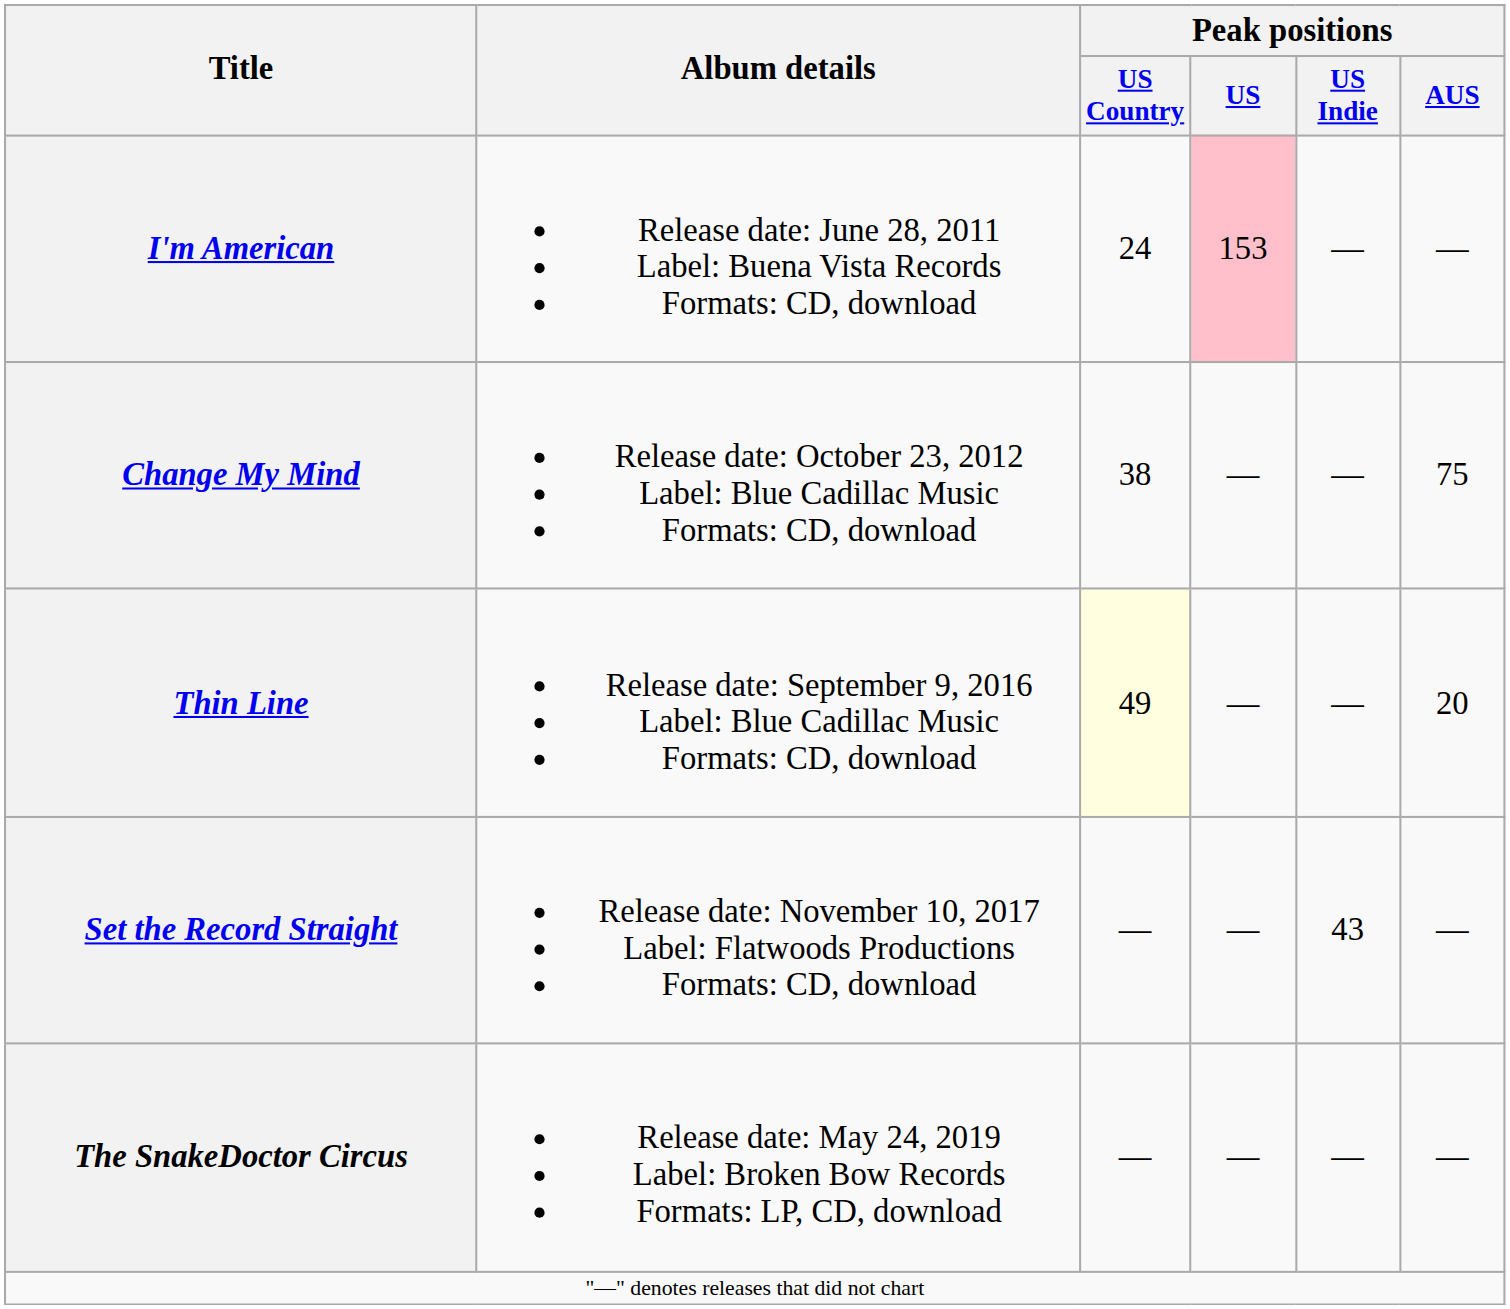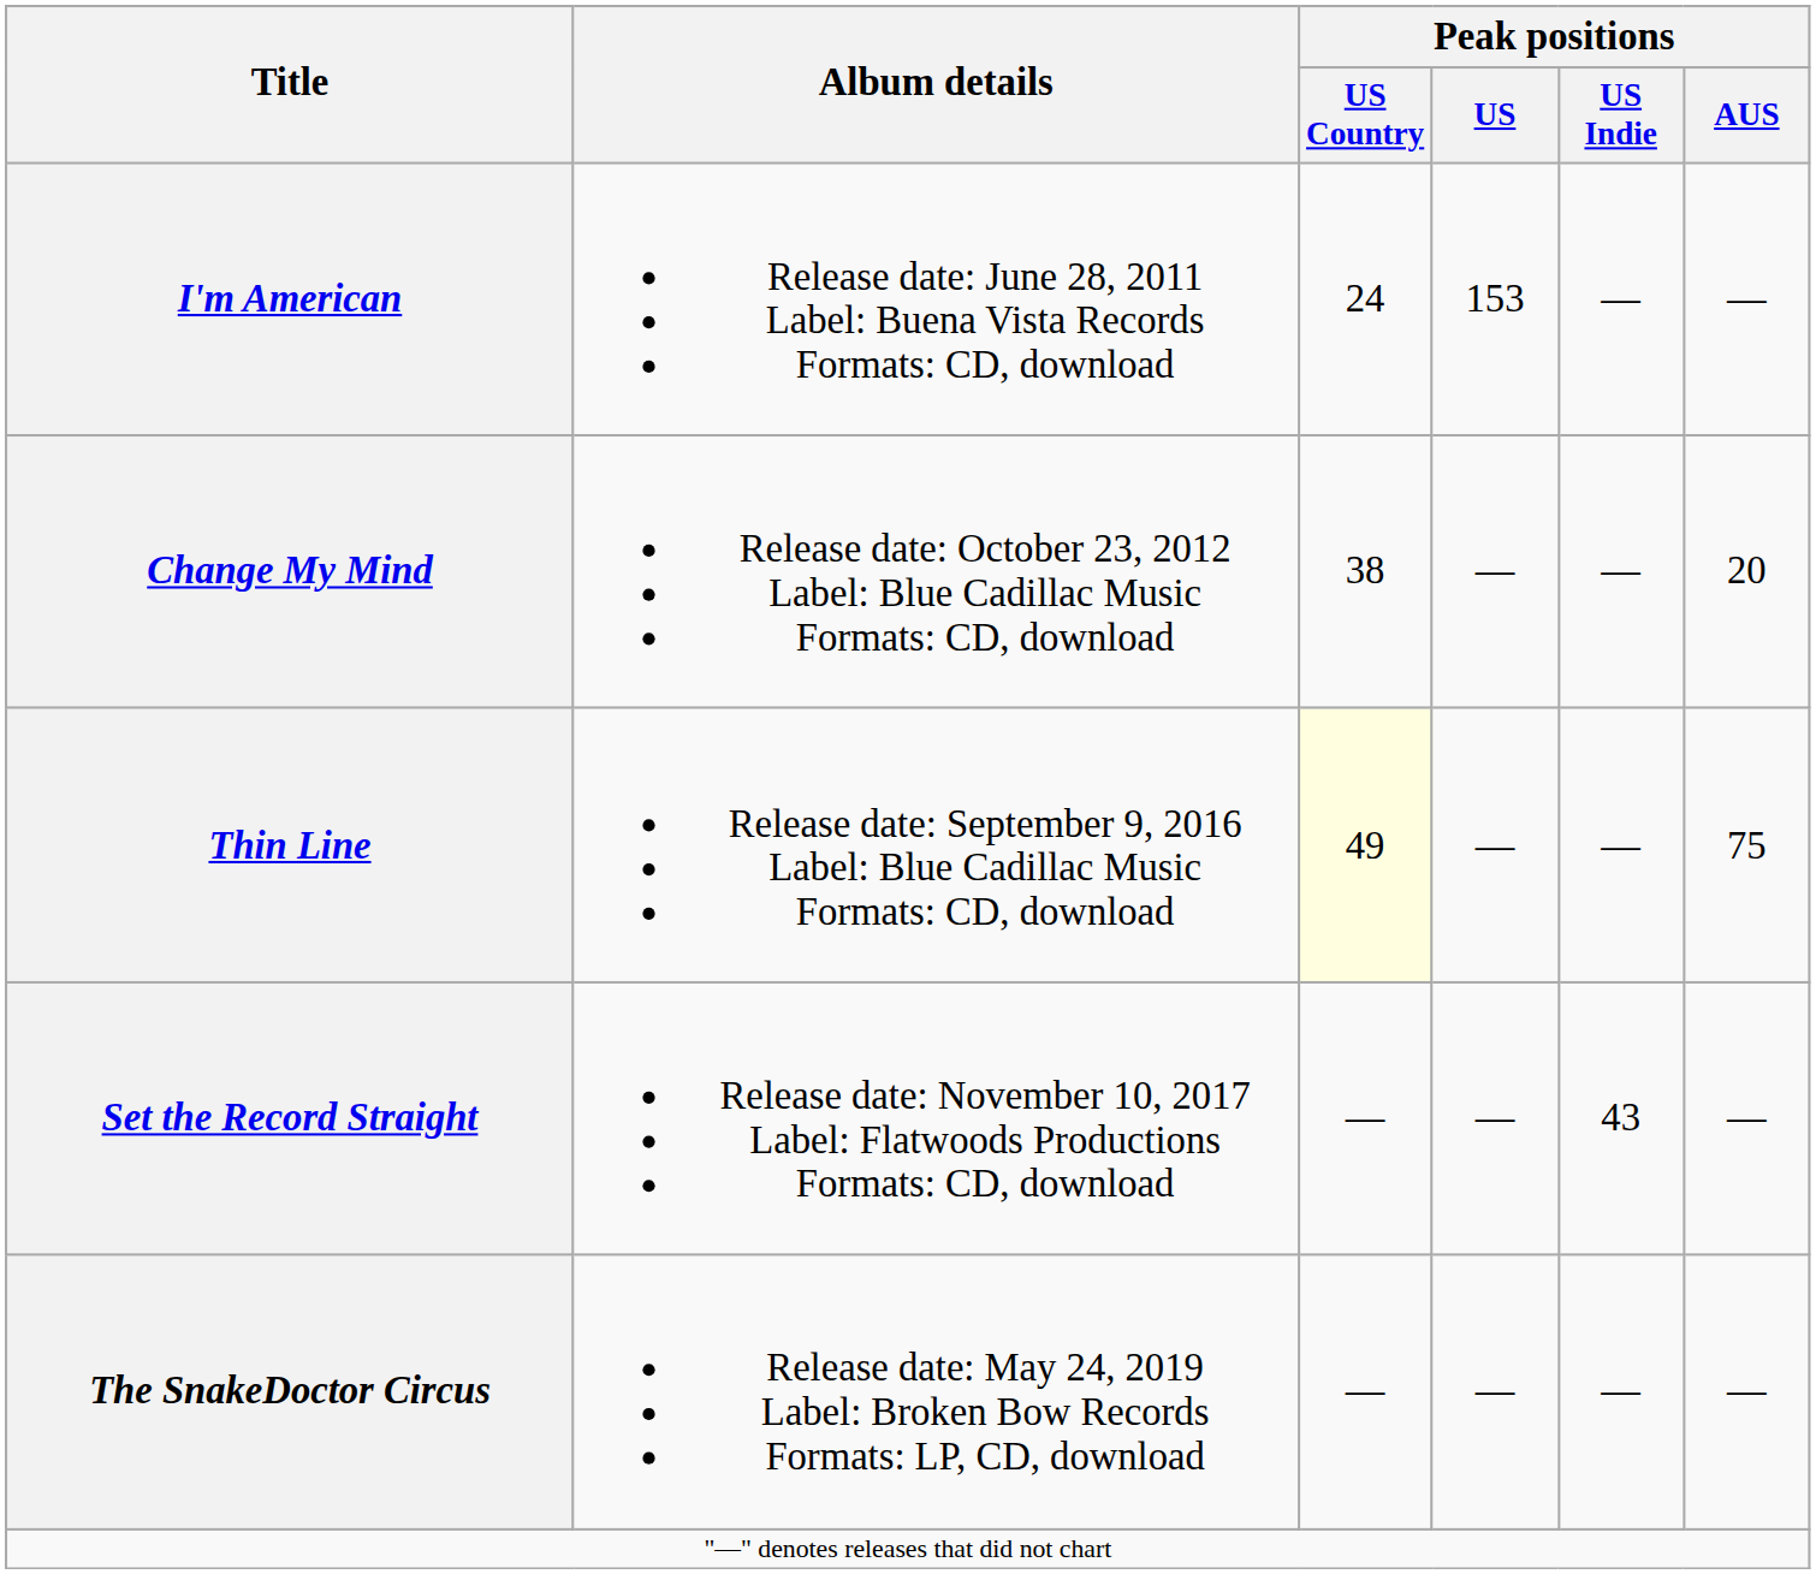I'm American | Peak positions / US: pink background -> no background
Change My Mind | Peak positions / AUS: 75 -> 20
Thin Line | Peak positions / AUS: 20 -> 75
